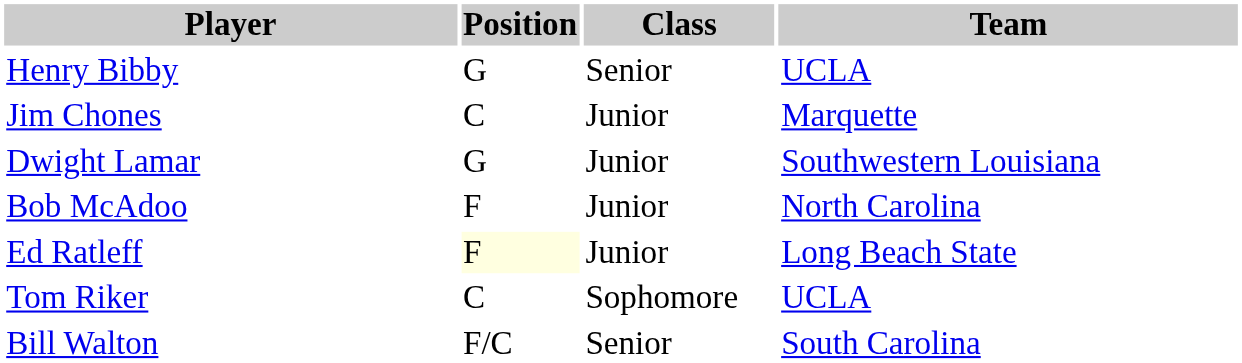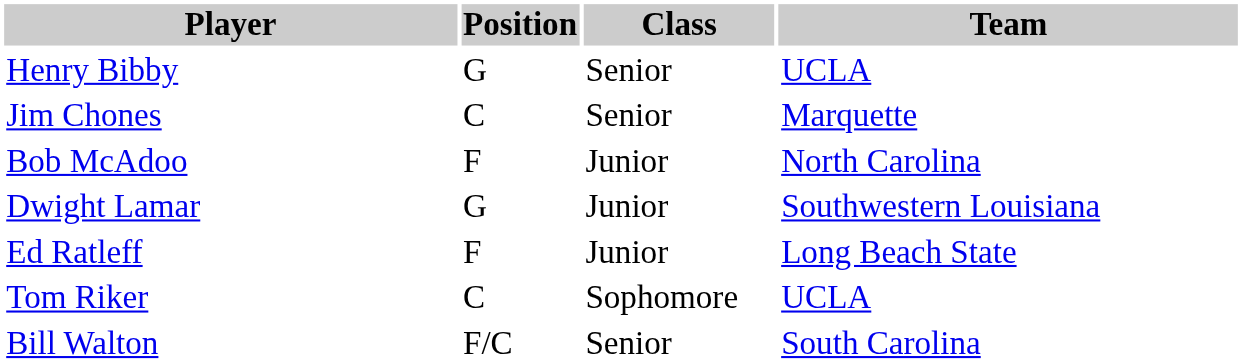Jim Chones | Class: Junior -> Senior
rows swapped: Dwight Lamar <-> Bob McAdoo
Ed Ratleff | Position: lightyellow background -> no background
